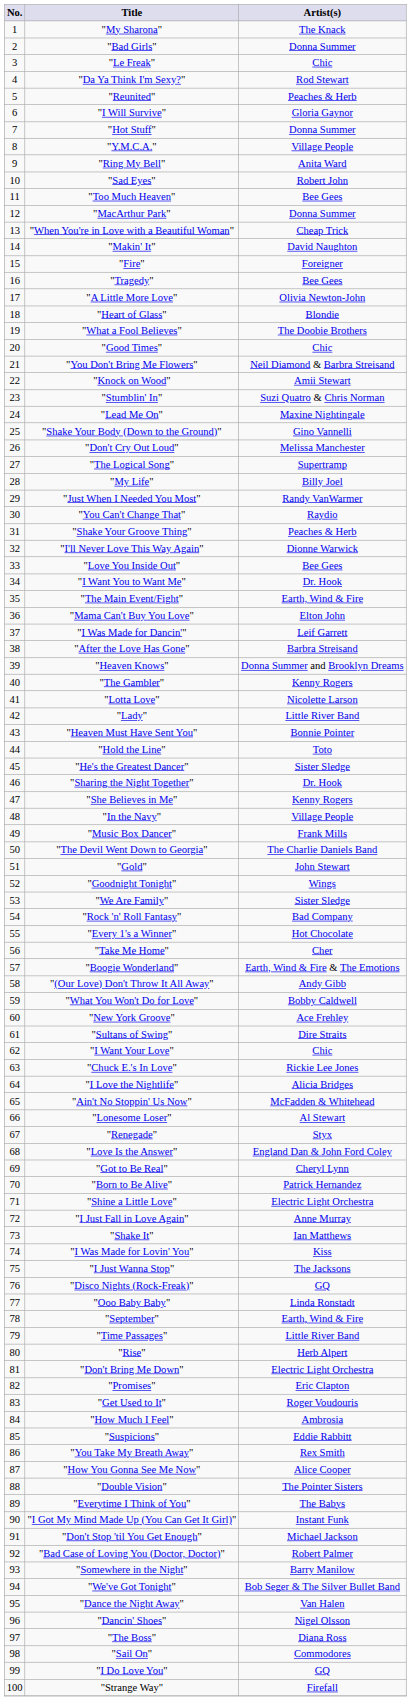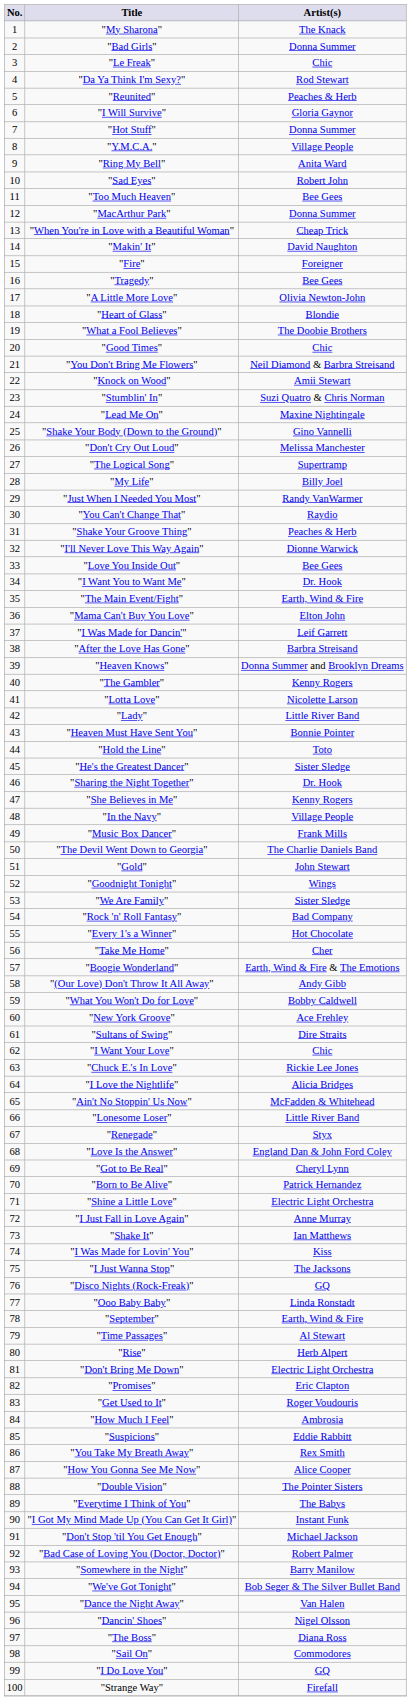"Lonesome Loser" | Artist(s): Al Stewart -> Little River Band
"Time Passages" | Artist(s): Little River Band -> Al Stewart
